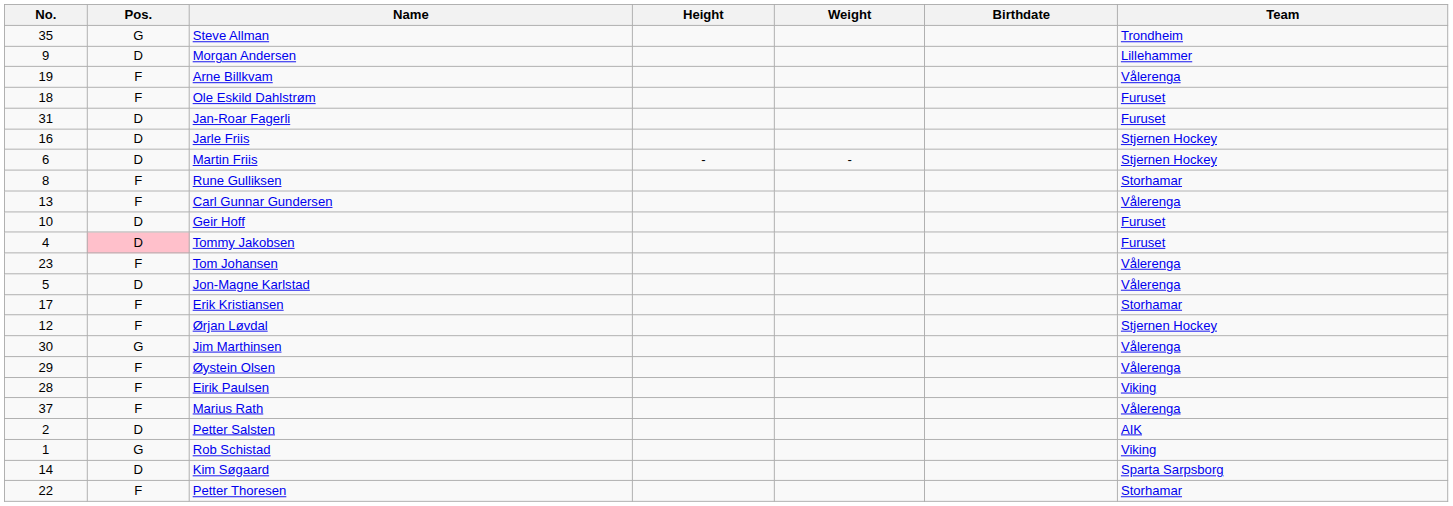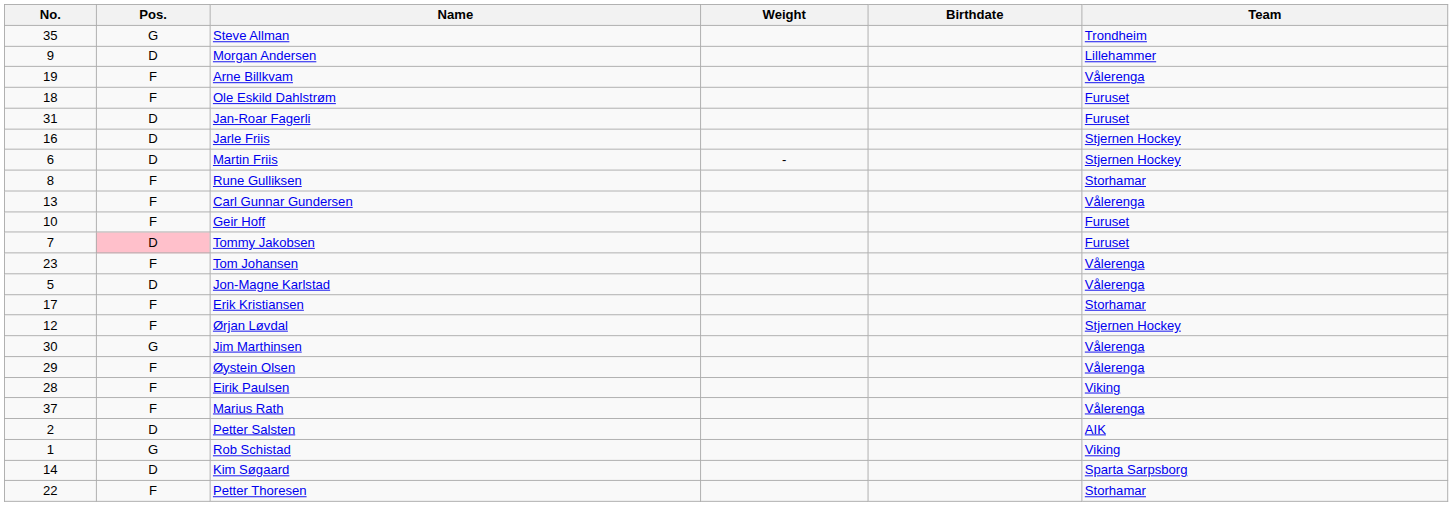- column: Height | -
Geir Hoff | Pos.: D -> F
Tommy Jakobsen | No.: 4 -> 7
